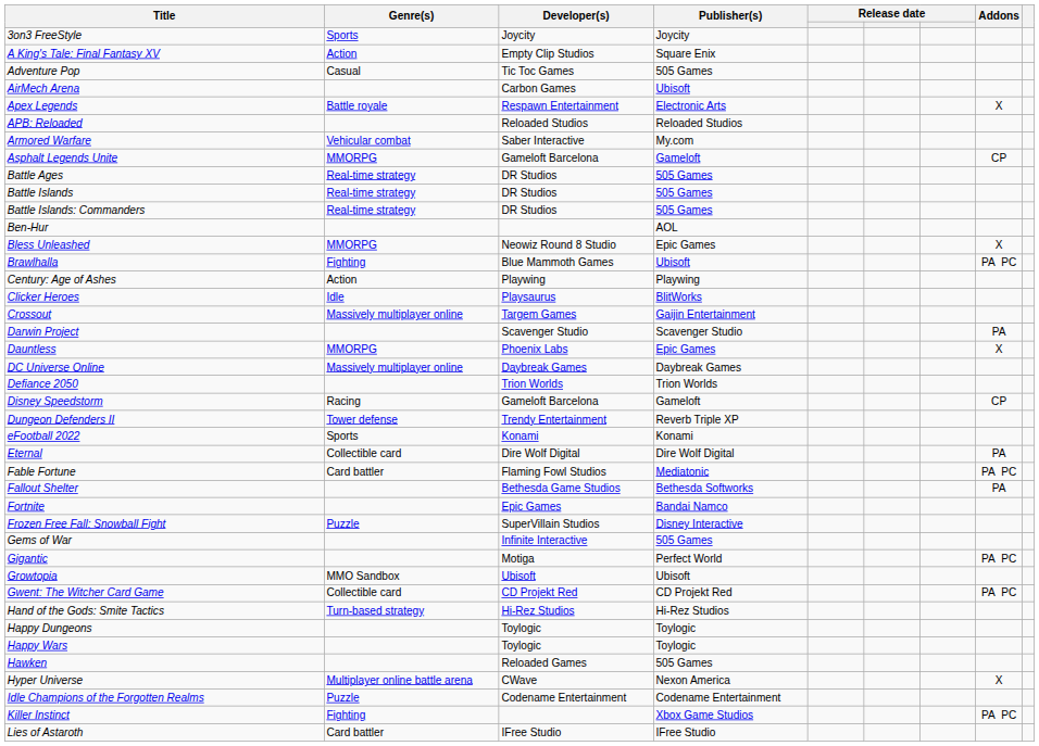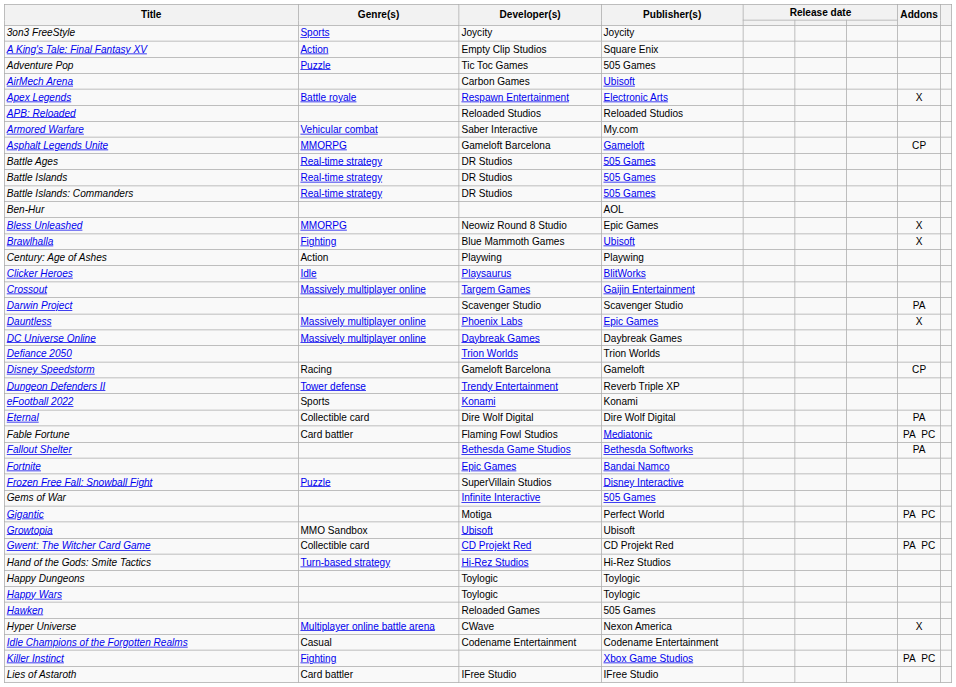Adventure Pop | Genre(s): Casual -> Puzzle
Brawlhalla | Addons: PA PC -> X
Dauntless | Genre(s): MMORPG -> Massively multiplayer online
Idle Champions of the Forgotten Realms | Genre(s): Puzzle -> Casual
